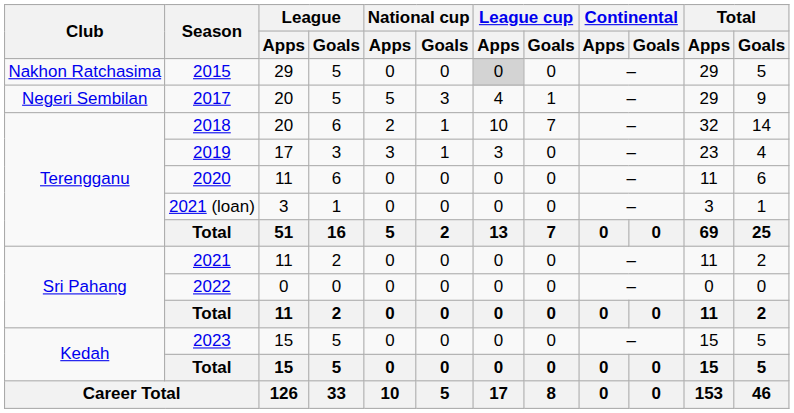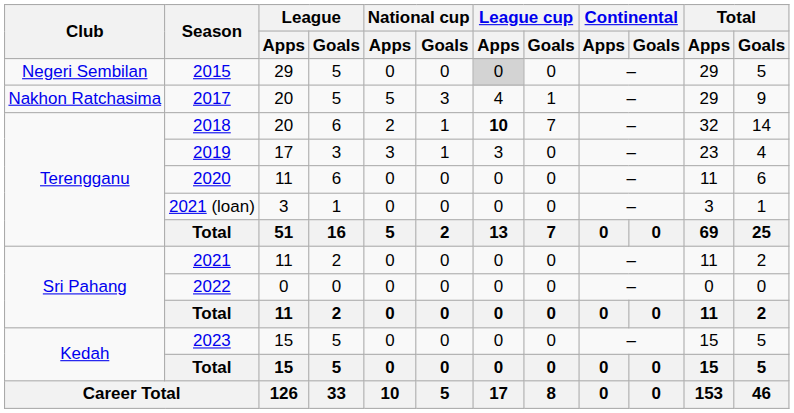2015 | Club: Nakhon Ratchasima -> Negeri Sembilan
2017 | Club: Negeri Sembilan -> Nakhon Ratchasima
2018 | League cup / Apps: normal -> bold
